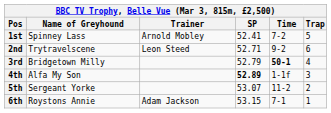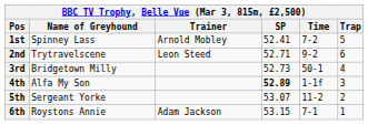3rd | SP: 52.79 -> 52.73
3rd | Time: bold -> normal
